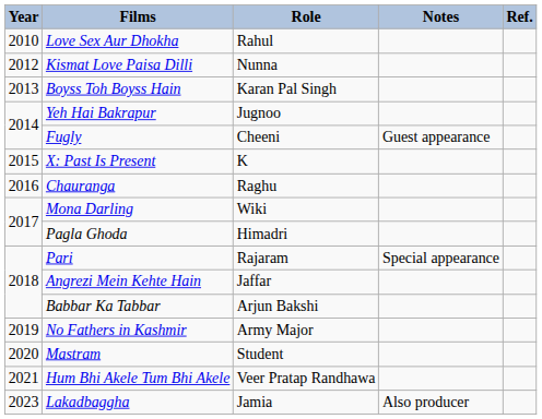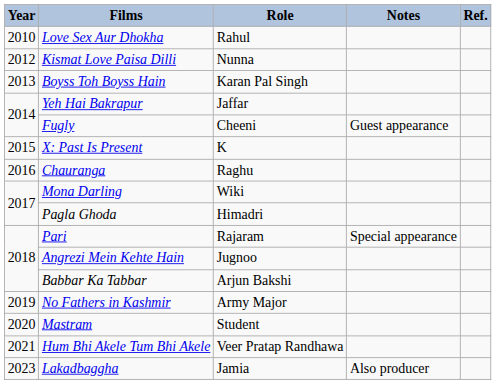Yeh Hai Bakrapur | Role: Jugnoo -> Jaffar
Angrezi Mein Kehte Hain | Role: Jaffar -> Jugnoo
